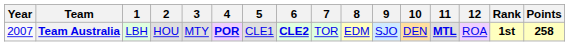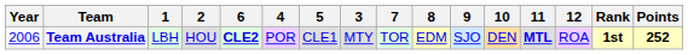columns swapped: 3 <-> 6
Team Australia | Year: 2007 -> 2006
Team Australia | 4: bold -> normal
Team Australia | Points: 258 -> 252
